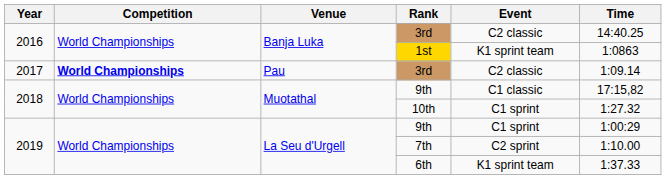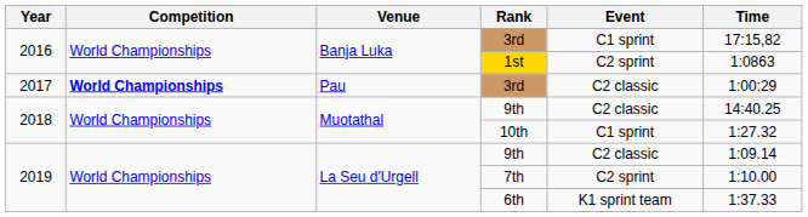2016 / 3rd | Event: C2 classic -> C1 sprint
2016 / 3rd | Time: 14:40.25 -> 17:15,82
1st | Event: K1 sprint team -> C2 sprint
2017 / 3rd | Time: 1:09.14 -> 1:00:29
2018 / 9th | Event: C1 classic -> C2 classic
2018 / 9th | Time: 17:15,82 -> 14:40.25
2019 / 9th | Event: C1 sprint -> C2 classic
2019 / 9th | Time: 1:00:29 -> 1:09.14
